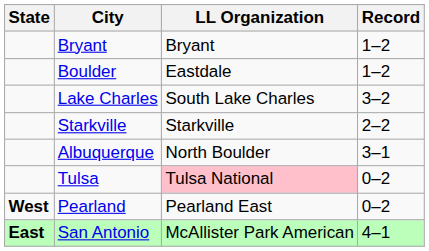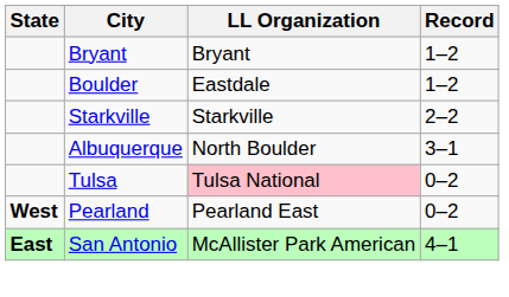- row: Lake Charles | South Lake Charles | 3–2
